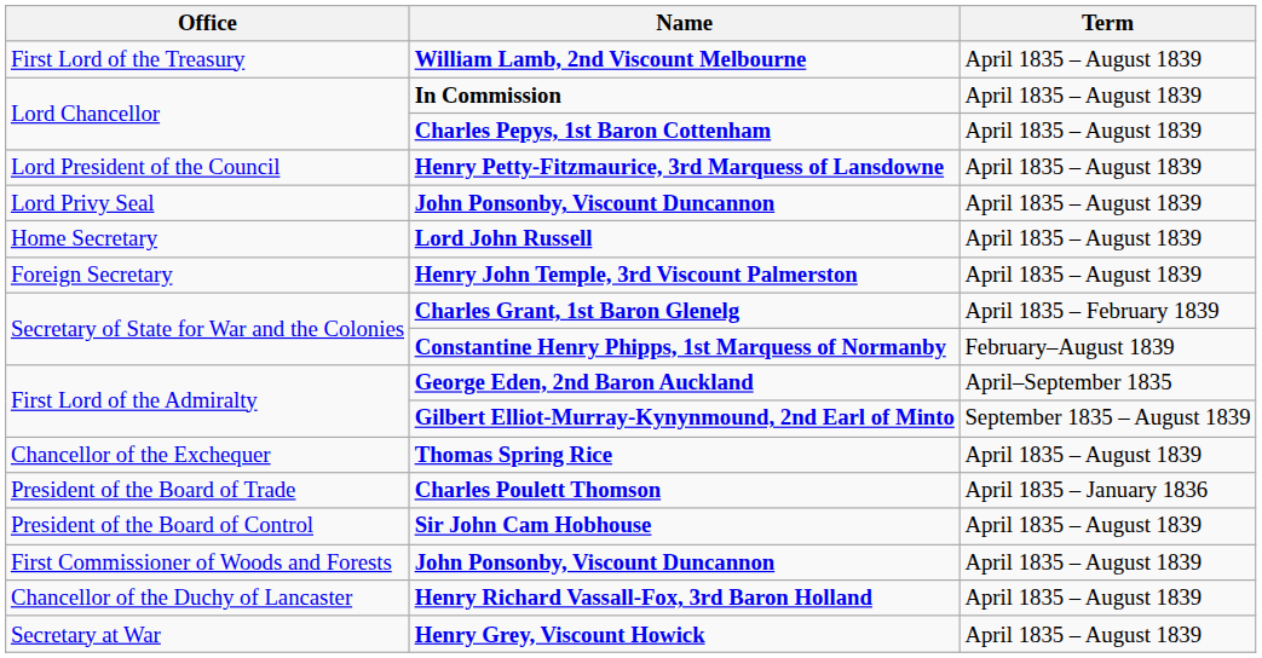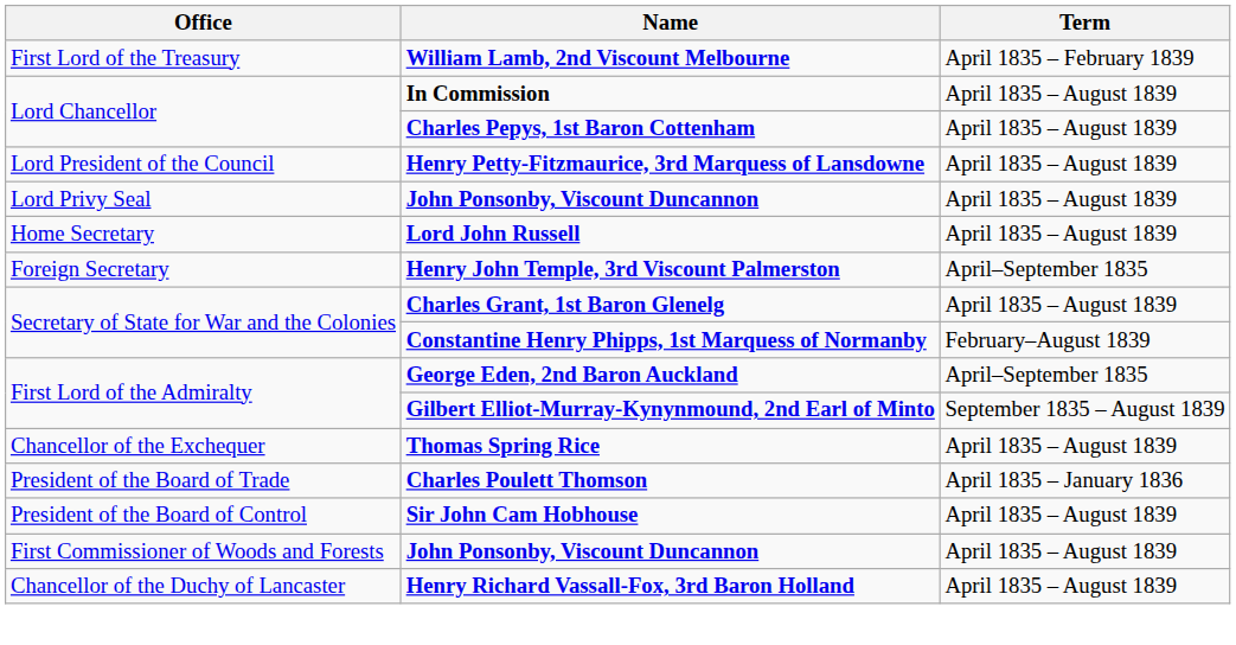William Lamb, 2nd Viscount Melbourne | Term: April 1835 – August 1839 -> April 1835 – February 1839
Henry John Temple, 3rd Viscount Palmerston | Term: April 1835 – August 1839 -> April–September 1835
Charles Grant, 1st Baron Glenelg | Term: April 1835 – February 1839 -> April 1835 – August 1839
- row: Secretary at War | Henry Grey, Viscount Howick | April 1835 – August 1839
